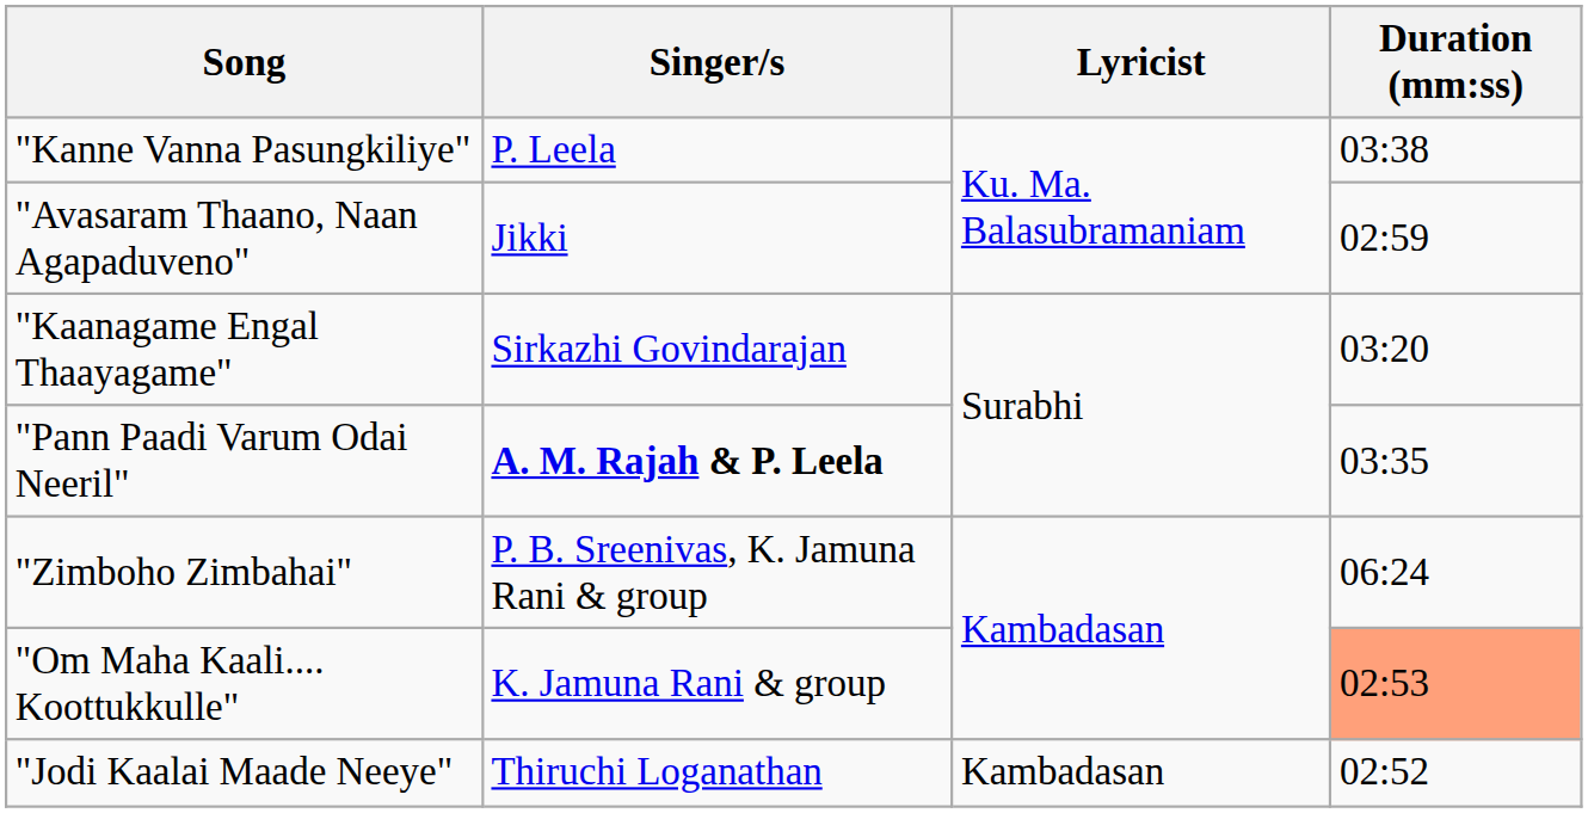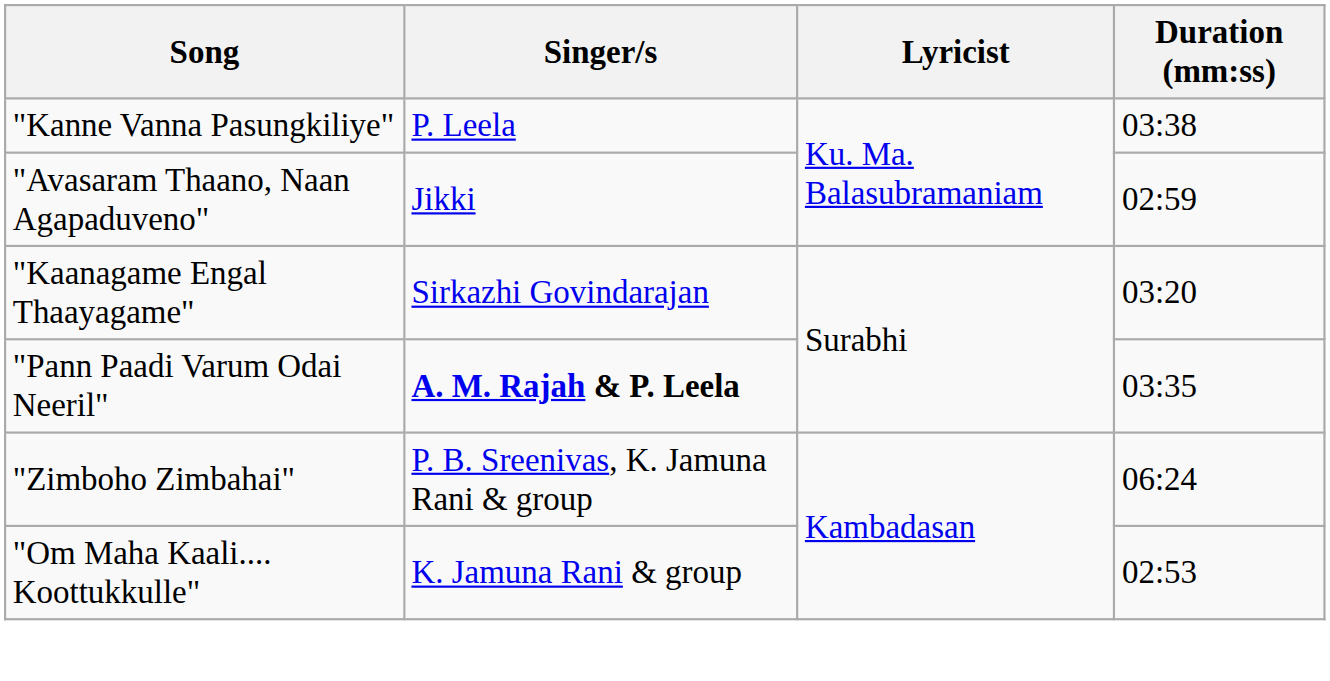"Om Maha Kaali.... Koottukkulle" | Duration (mm:ss): lightsalmon background -> no background
- row: "Jodi Kaalai Maade Neeye" | Thiruchi Loganathan | Kambadasan | 02:52
